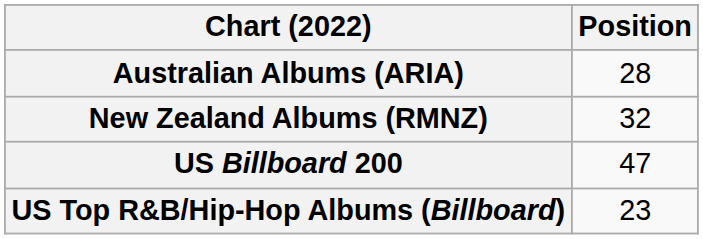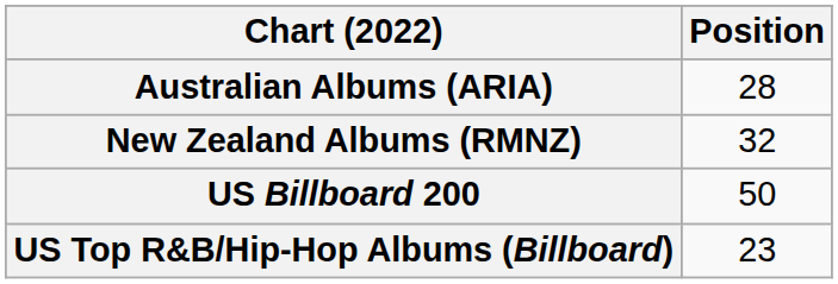US Billboard 200 | Position: 47 -> 50
